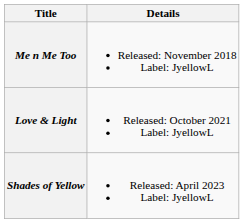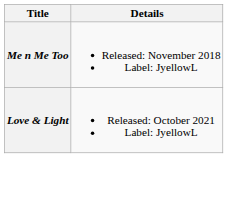- row: Shades of Yellow | Released: April 2023 Label: JyellowL
